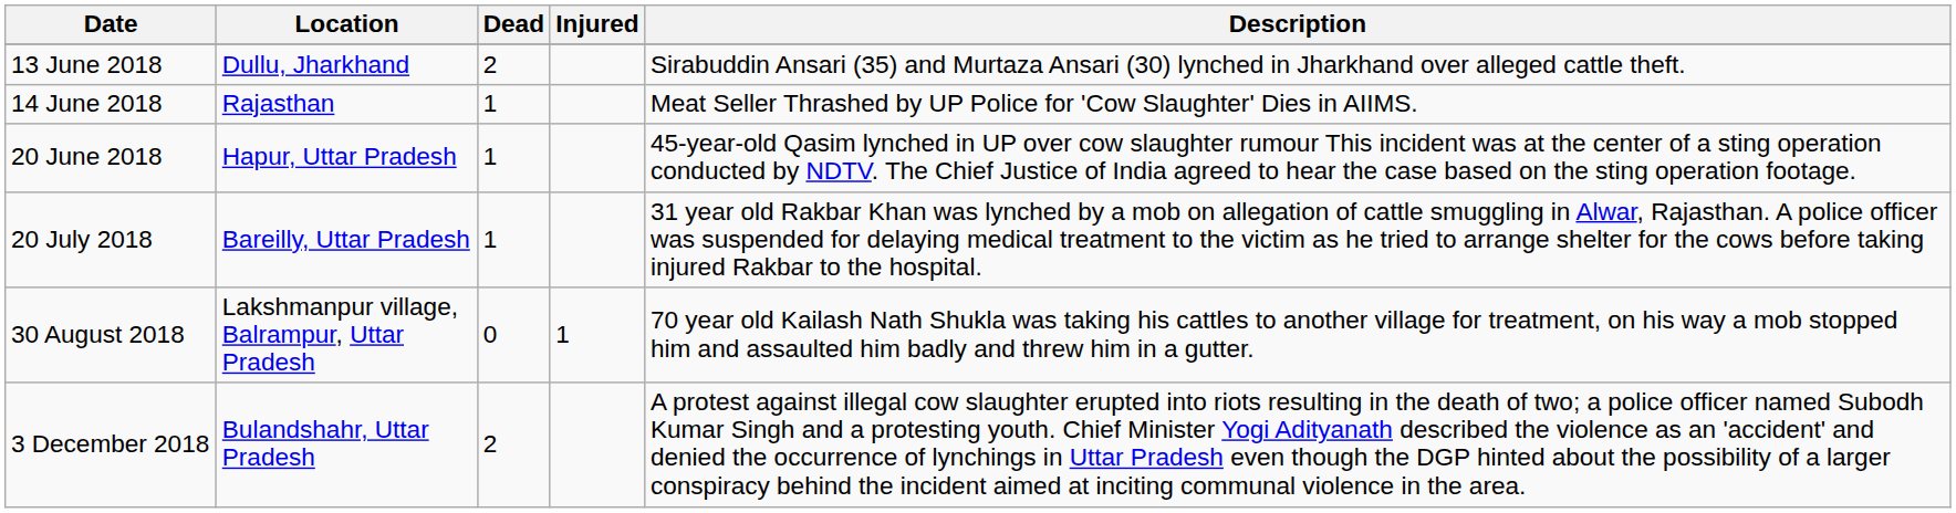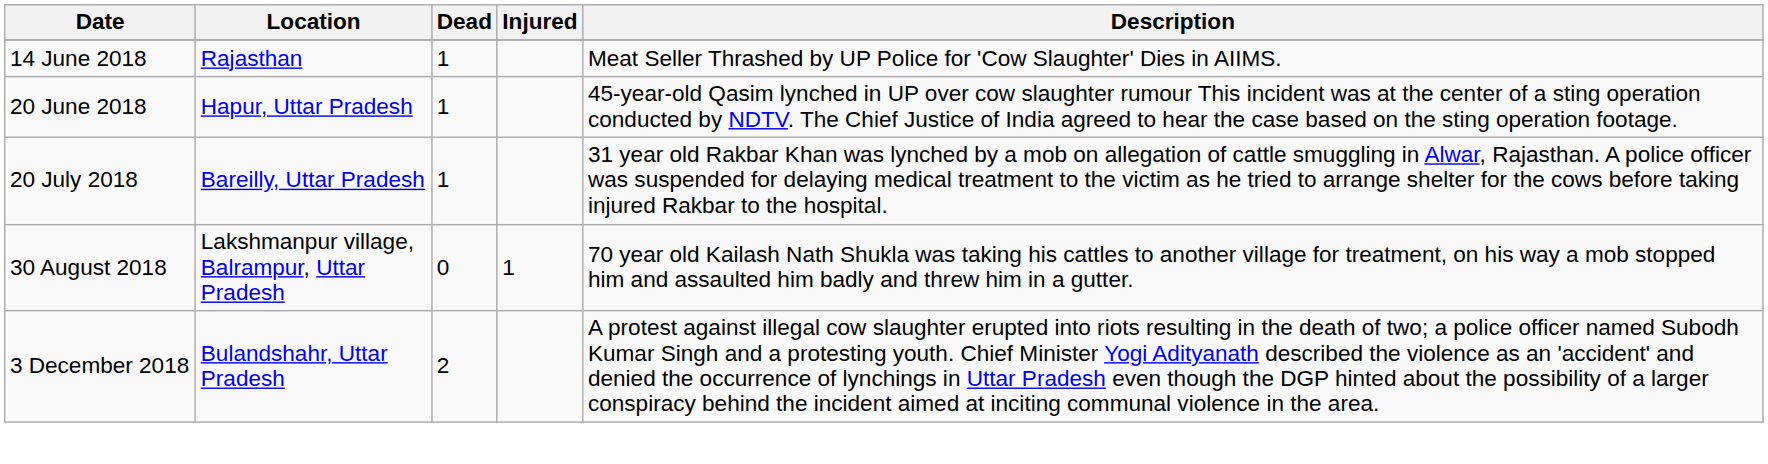- row: 13 June 2018 | Dullu, Jharkhand | 2 | Sirabuddin Ansari (35) and Murtaza Ansari (30) lynched in Jharkhand over alleged cattle theft.
